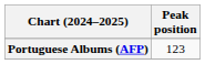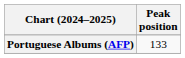Portuguese Albums (AFP) | Peak position: 123 -> 133
